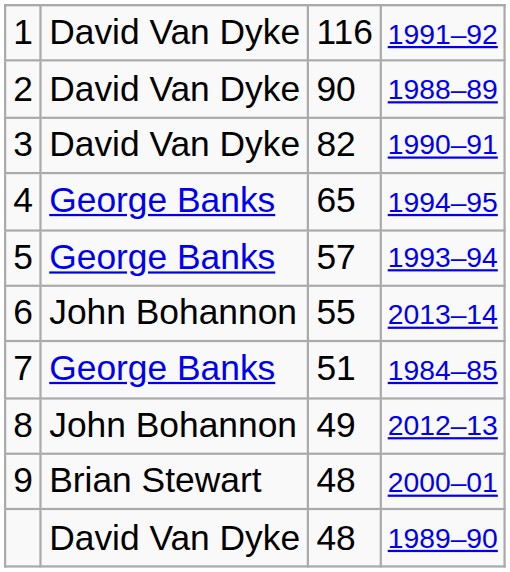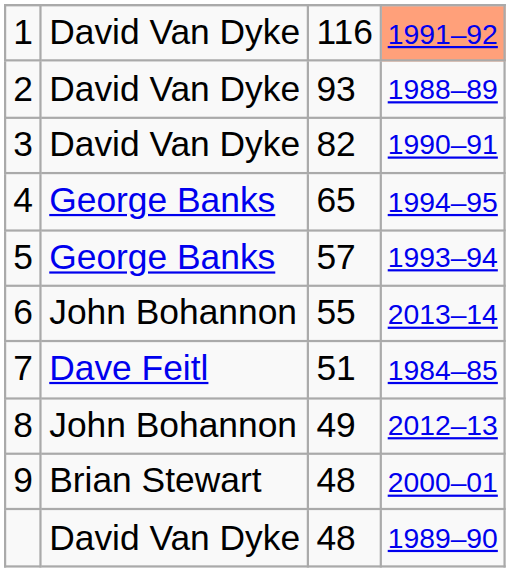1 | column 4: no background -> lightsalmon background
2 | column 3: 90 -> 93
7 | column 2: George Banks -> Dave Feitl
